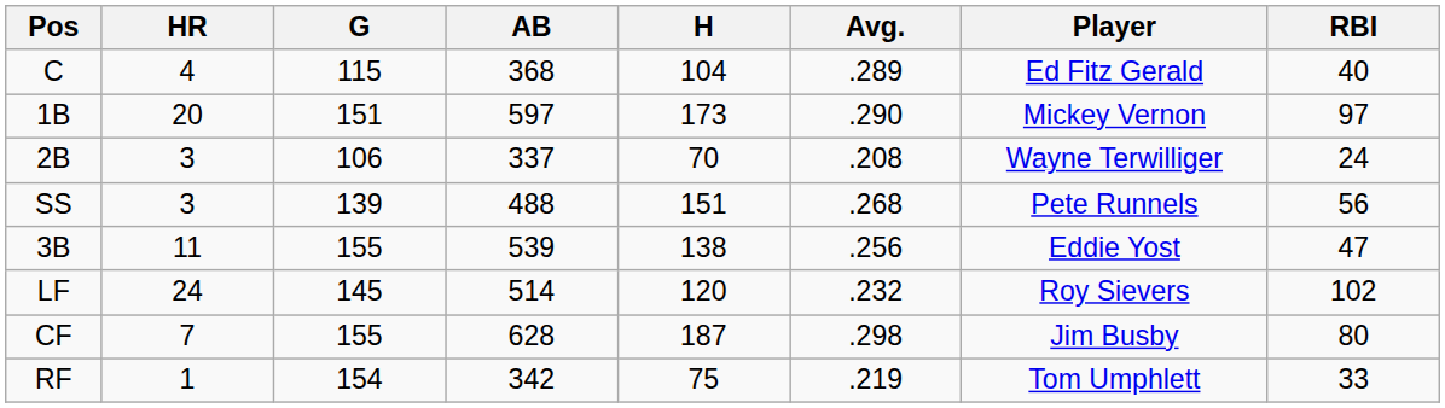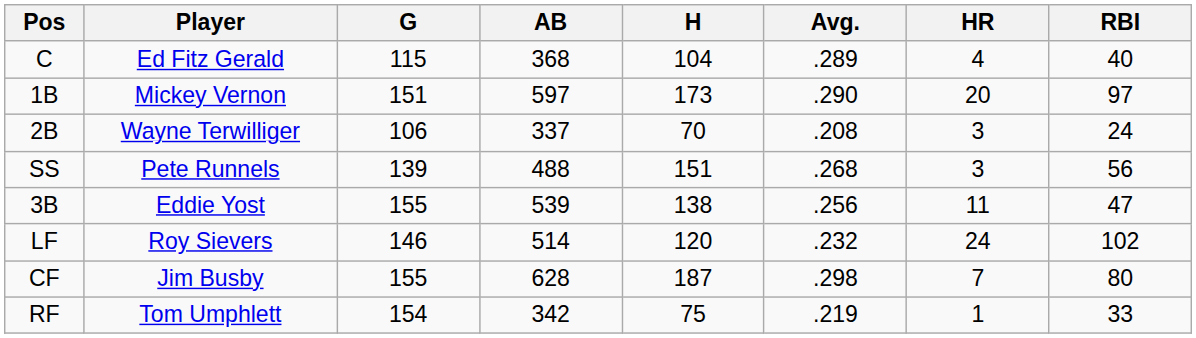columns swapped: Player <-> HR
LF | G: 145 -> 146
